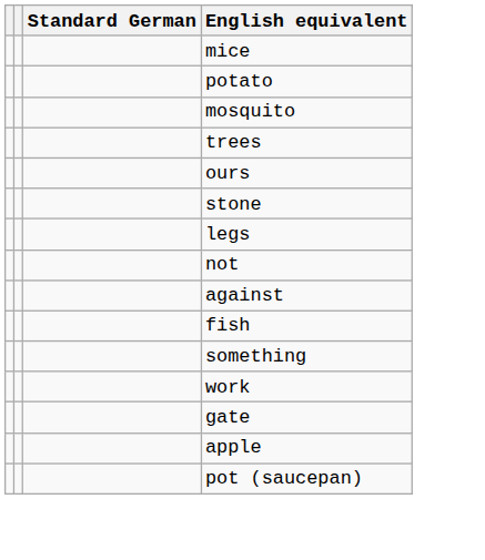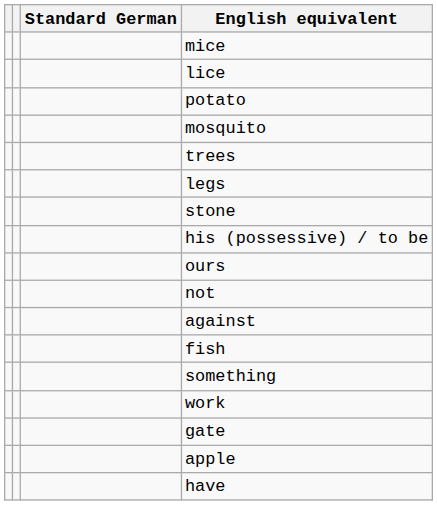+ row: lice
rows swapped: legs <-> ours
+ row: his (possessive) / to be
+ row: have
- row: pot (saucepan)
